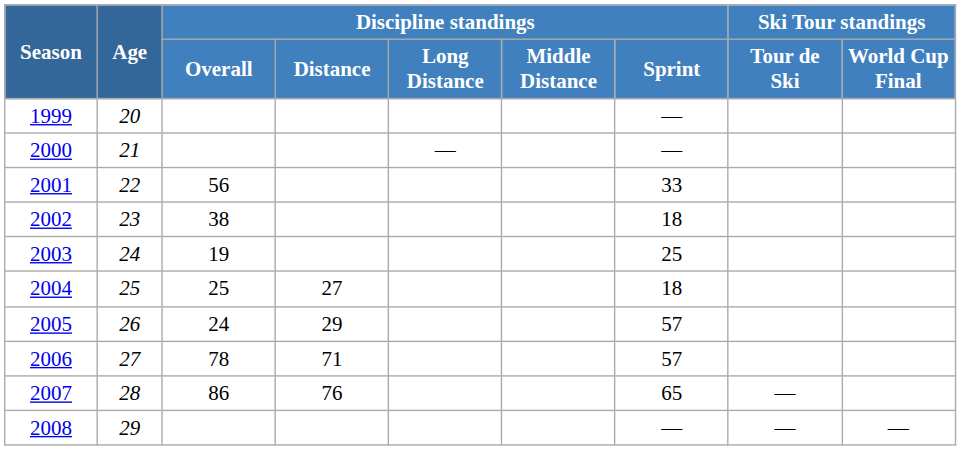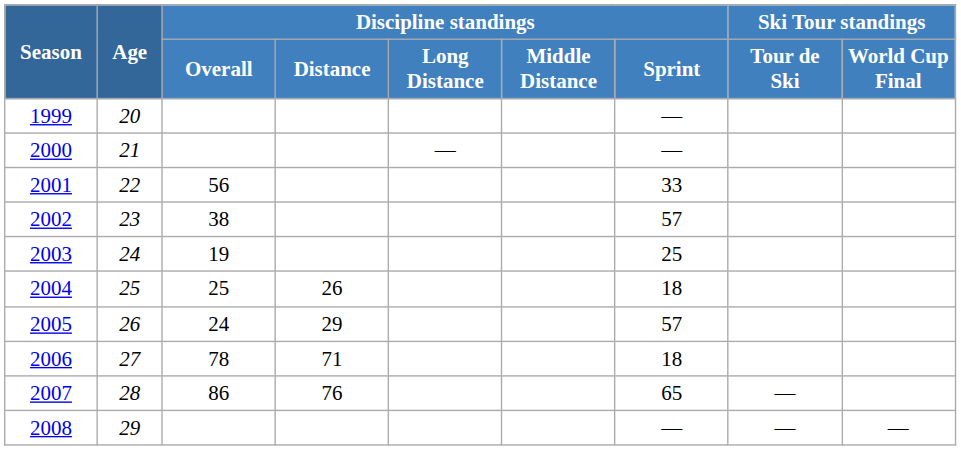2002 | Discipline standings / Sprint: 18 -> 57
2004 | Discipline standings / Distance: 27 -> 26
2006 | Discipline standings / Sprint: 57 -> 18
